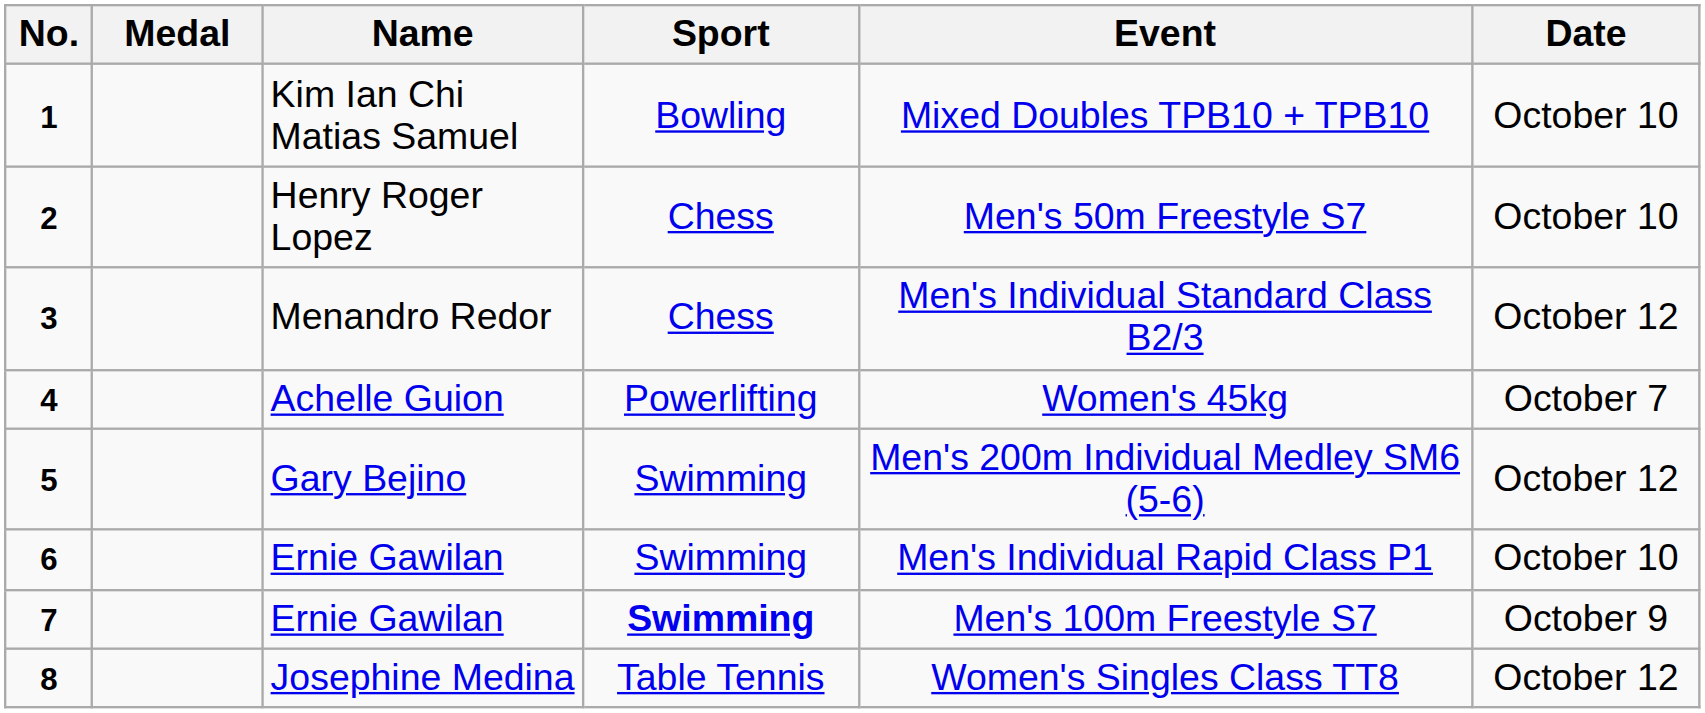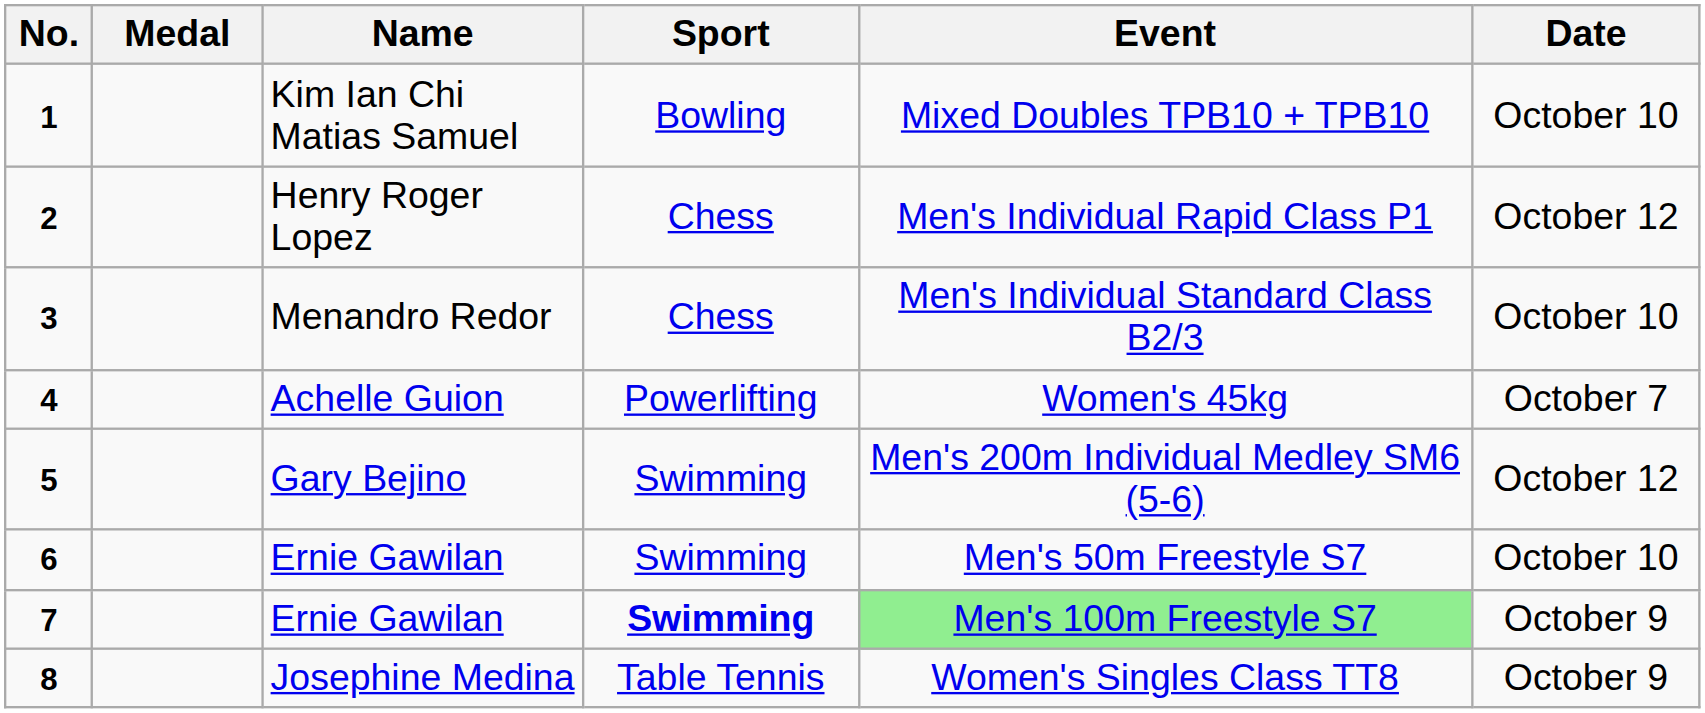2 | Event: Men's 50m Freestyle S7 -> Men's Individual Rapid Class P1
2 | Date: October 10 -> October 12
3 | Date: October 12 -> October 10
6 | Event: Men's Individual Rapid Class P1 -> Men's 50m Freestyle S7
7 | Event: no background -> lightgreen background
8 | Date: October 12 -> October 9
